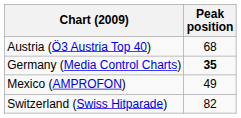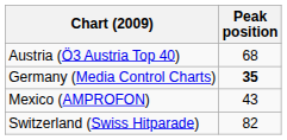Mexico (AMPROFON) | Peak position: 49 -> 43
